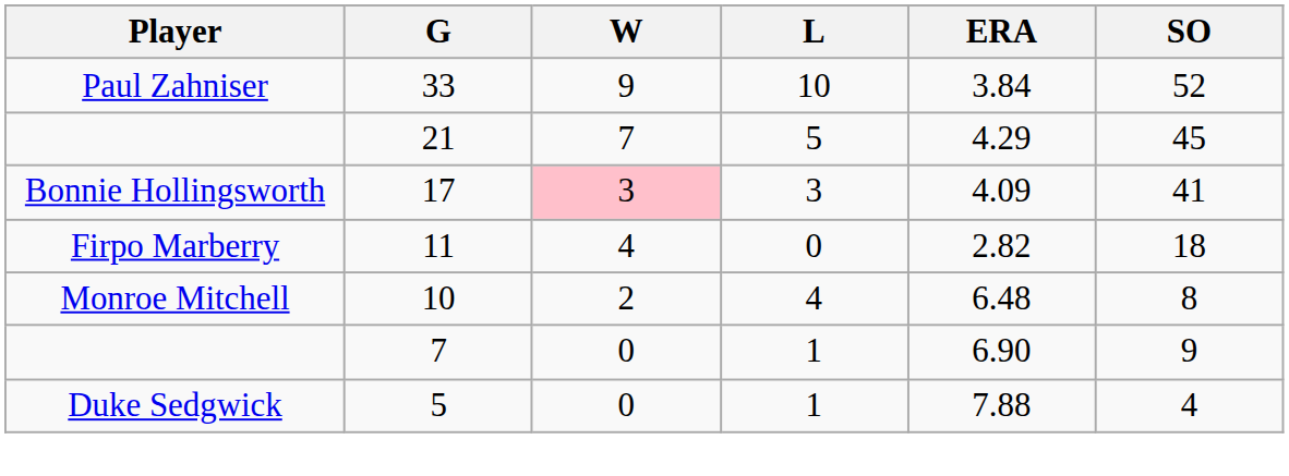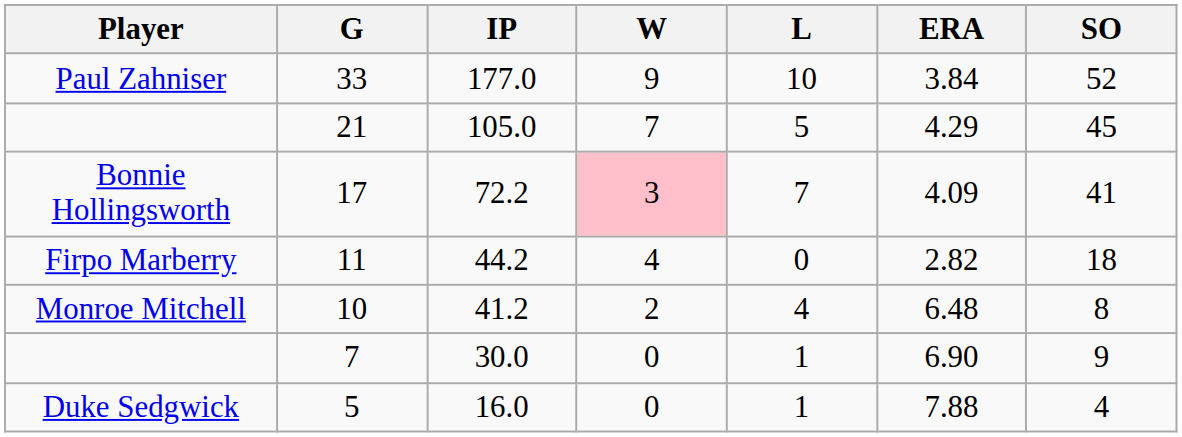+ column: IP | 177.0 | 105.0 | 72.2 | 44.2 | 41.2 | 30.0 | 16.0
17 | L: 3 -> 7
